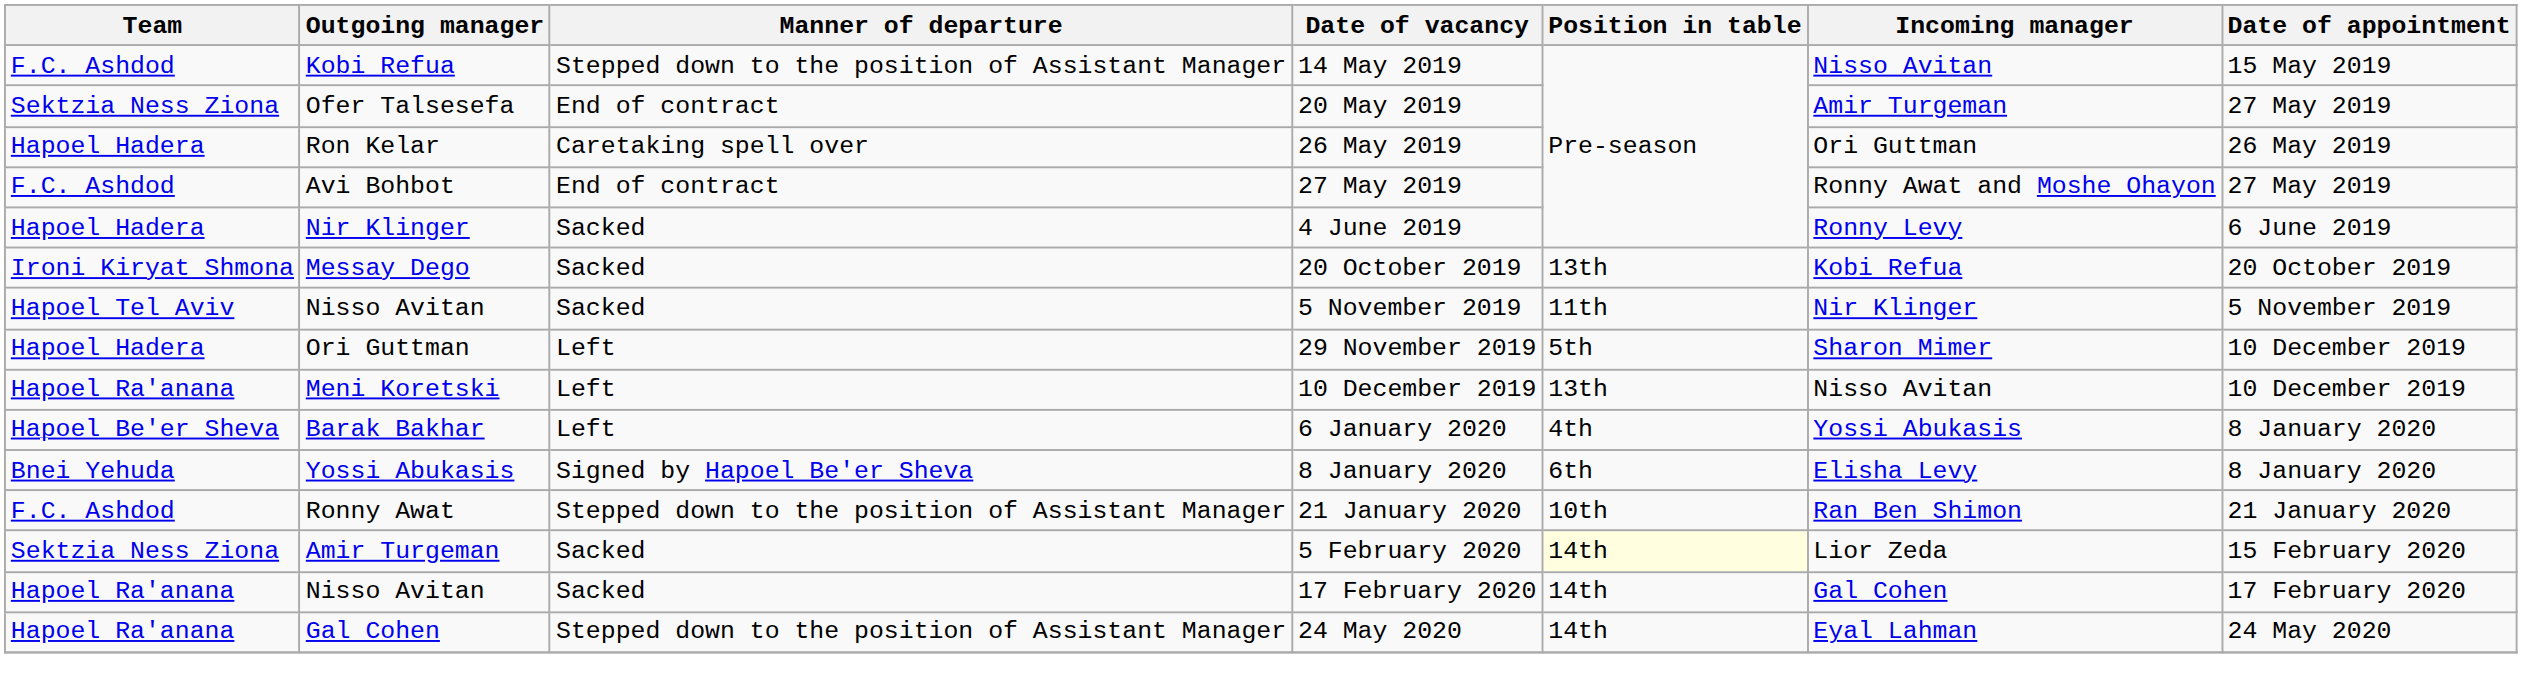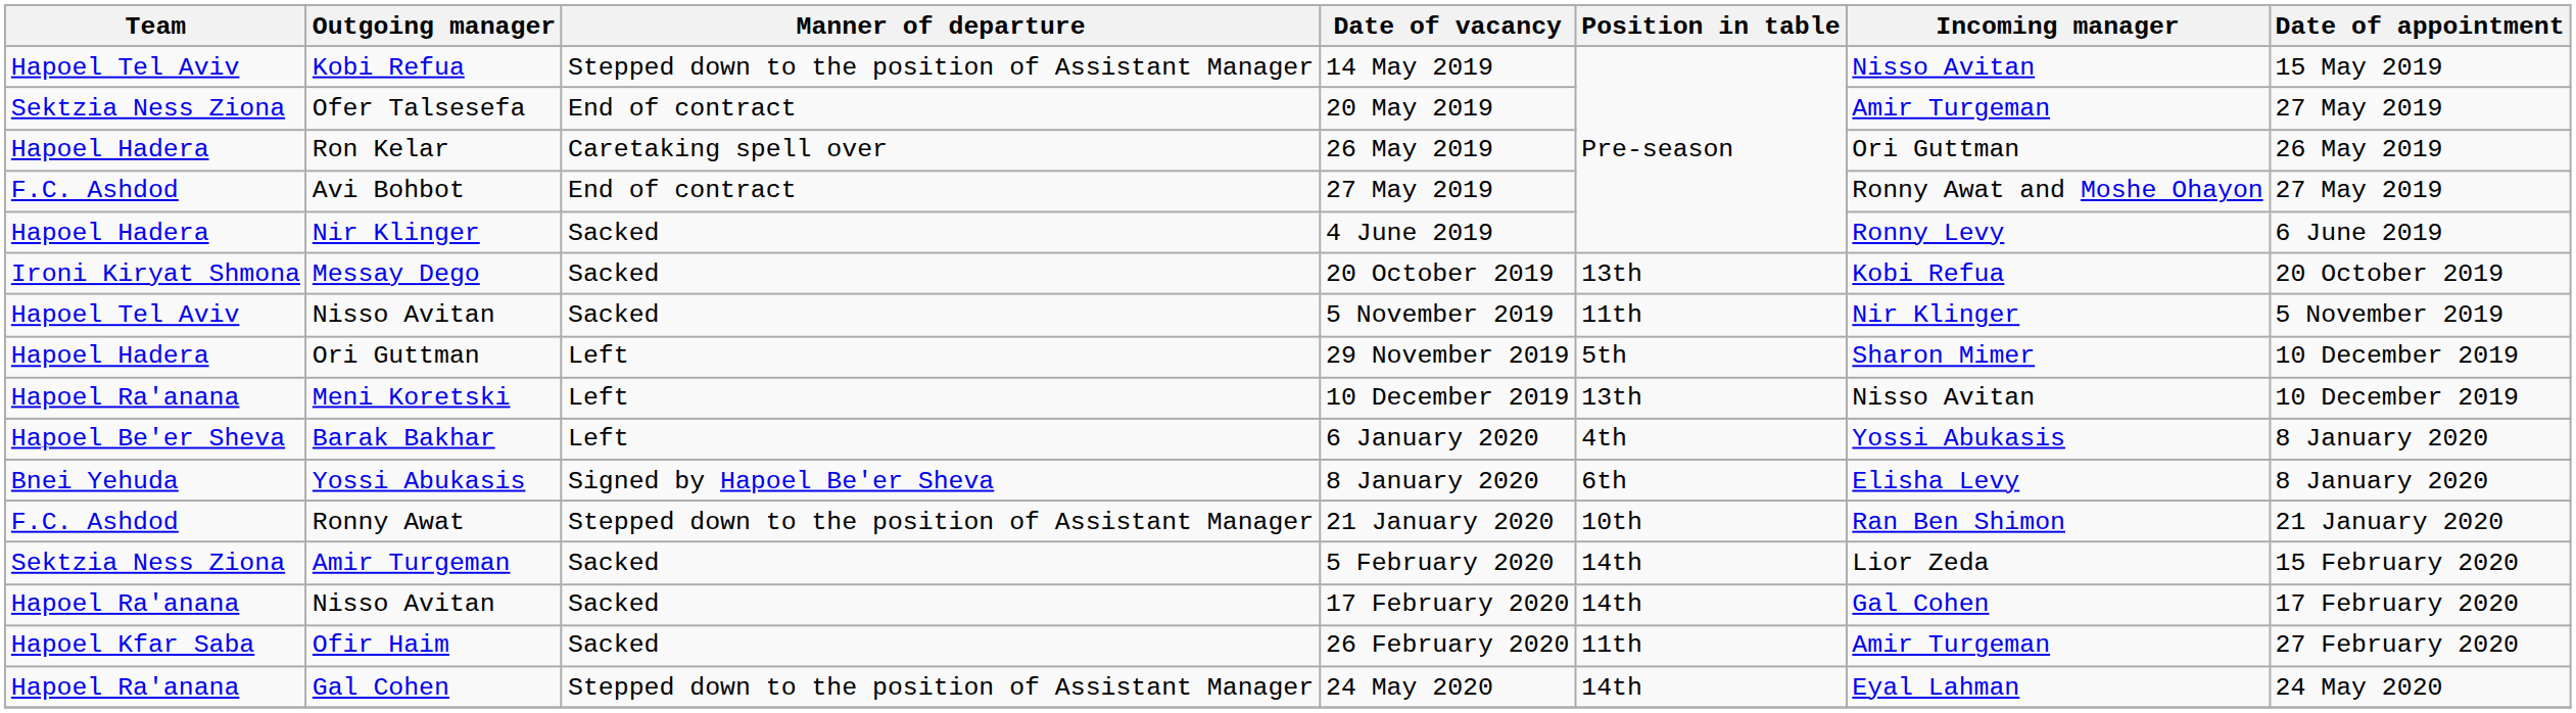14 May 2019 | Team: F.C. Ashdod -> Hapoel Tel Aviv
5 February 2020 | Position in table: lightyellow background -> no background
+ row: Hapoel Kfar Saba | Ofir Haim | Sacked | 26 February 2020 | 11th | Amir Turgeman | 27 February 2020
